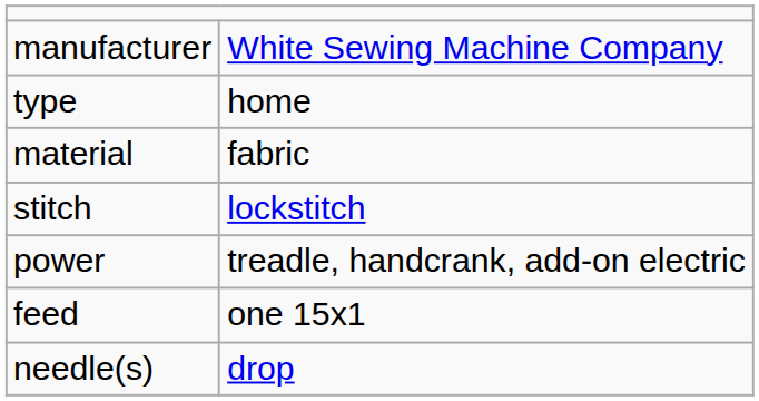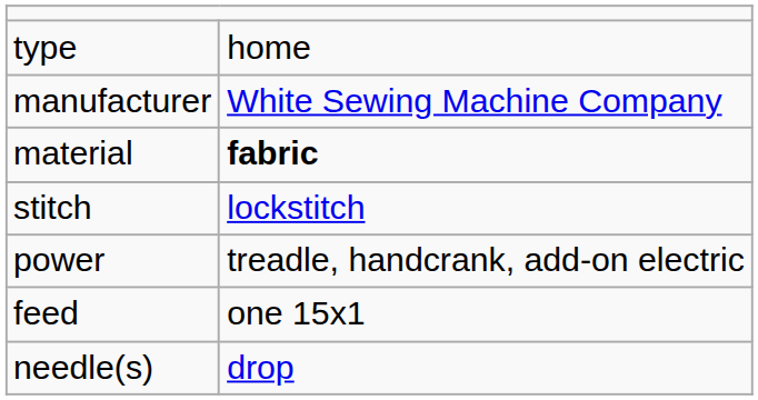rows swapped: type <-> manufacturer
material | column 2: normal -> bold
